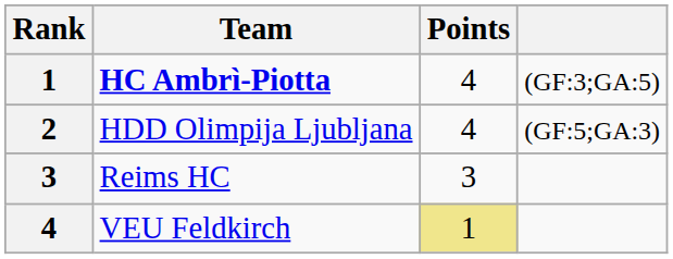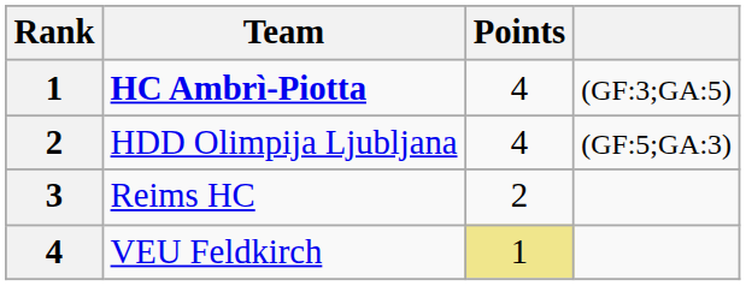Reims HC | Points: 3 -> 2
